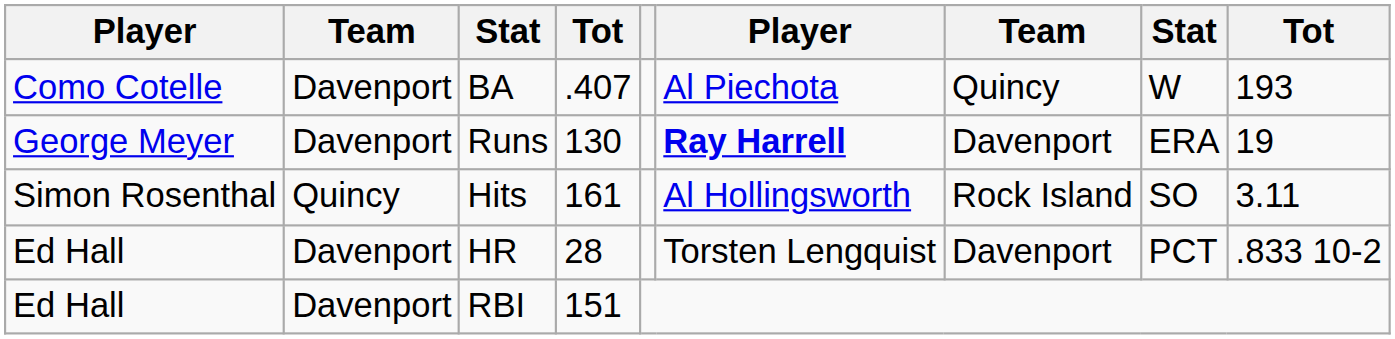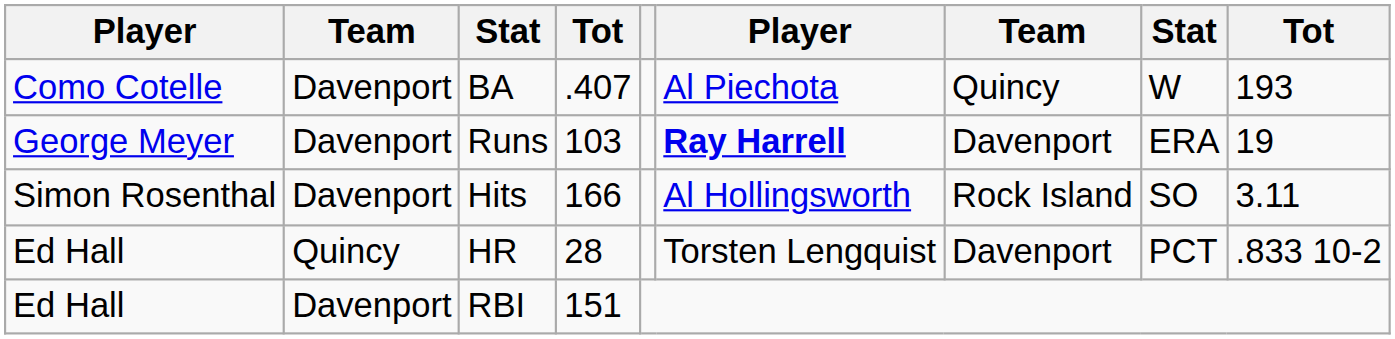Runs | column 4: 130 -> 103
Hits | column 2: Quincy -> Davenport
Hits | column 4: 161 -> 166
HR | column 2: Davenport -> Quincy
